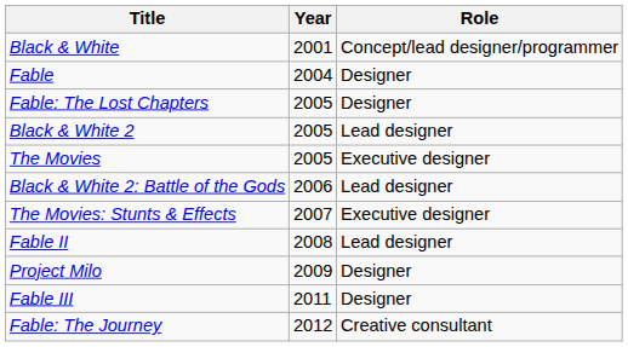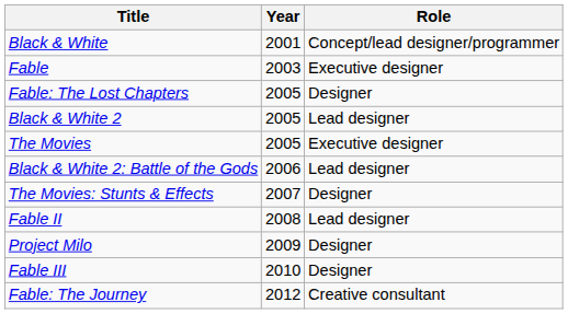Fable | Year: 2004 -> 2003
Fable | Role: Designer -> Executive designer
The Movies: Stunts & Effects | Role: Executive designer -> Designer
Fable III | Year: 2011 -> 2010
